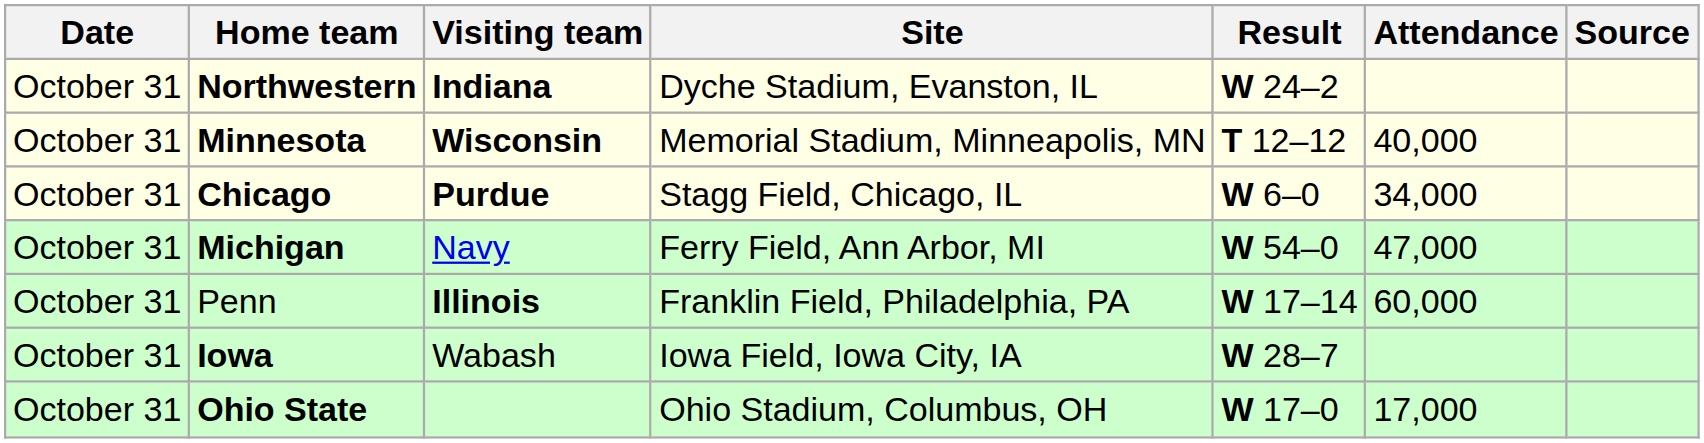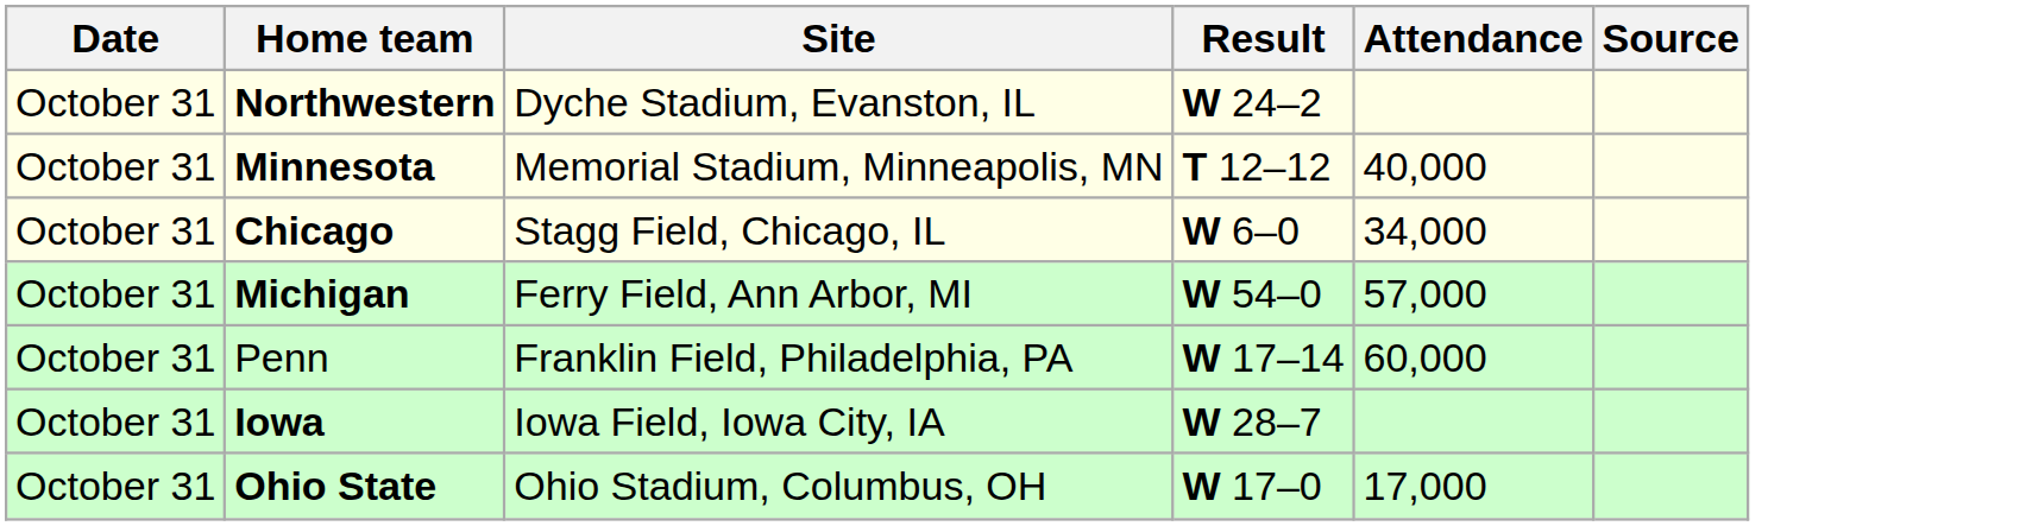- column: Visiting team | Indiana | Wisconsin | Purdue | Navy | Illinois | Wabash
Michigan | Attendance: 47,000 -> 57,000
